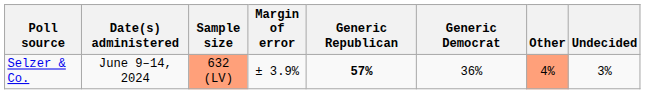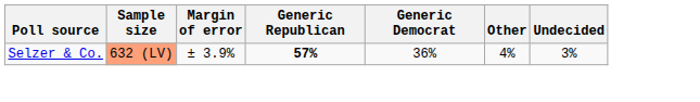- column: Date(s) administered | June 9–14, 2024
Selzer & Co. | Other: lightsalmon background -> no background
